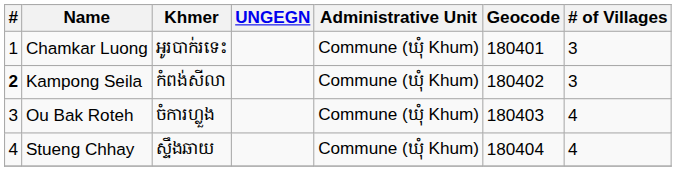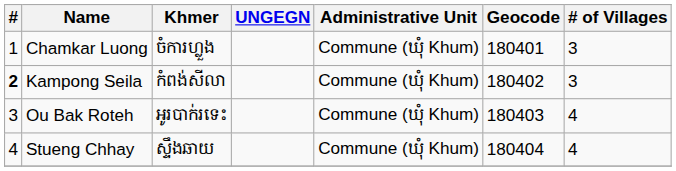Chamkar Luong | Khmer: អូរបាក់រទេះ -> ចំការហ្លួង
Ou Bak Roteh | Khmer: ចំការហ្លួង -> អូរបាក់រទេះ
